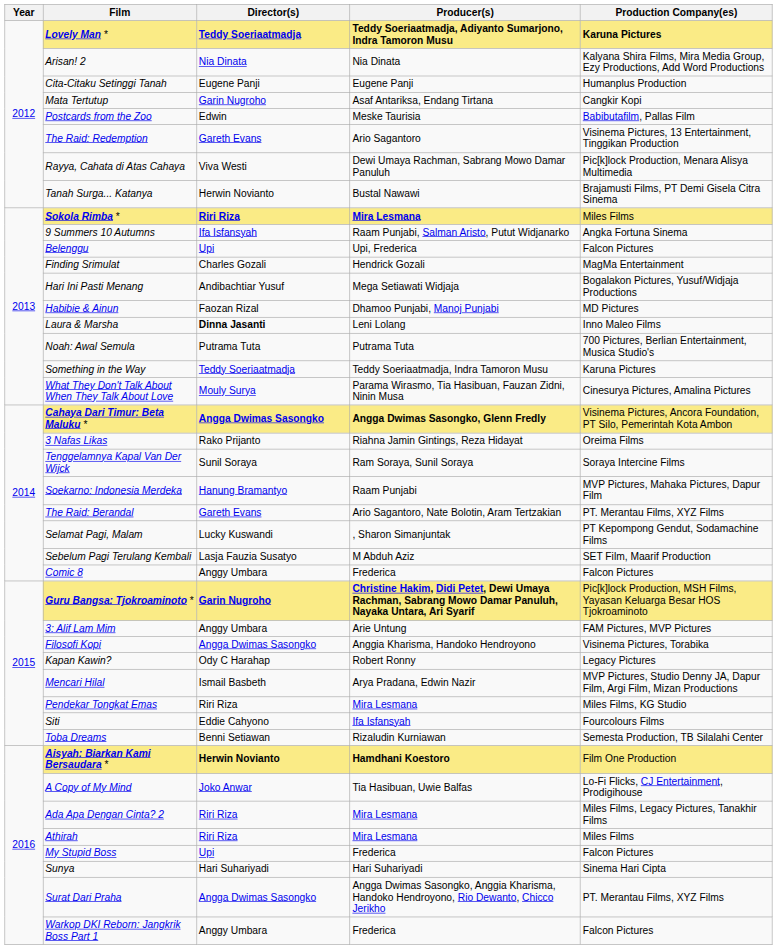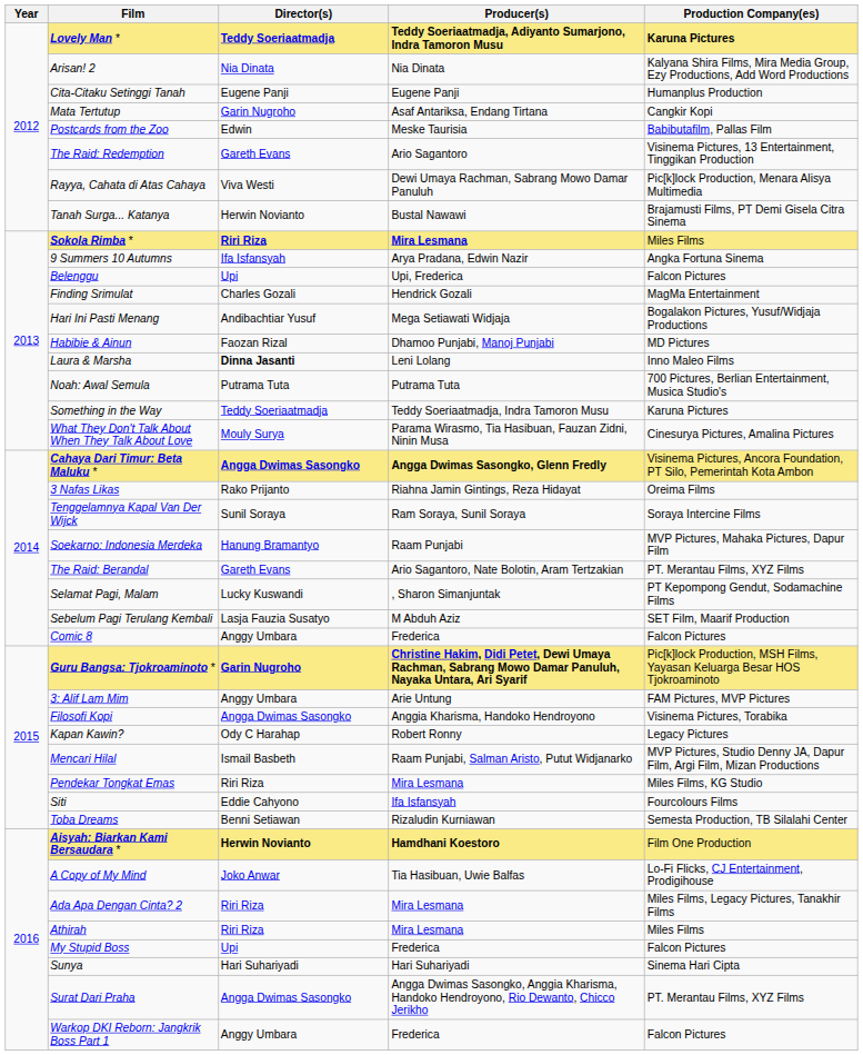9 Summers 10 Autumns | Producer(s): Raam Punjabi, Salman Aristo, Putut Widjanarko -> Arya Pradana, Edwin Nazir
Mencari Hilal | Producer(s): Arya Pradana, Edwin Nazir -> Raam Punjabi, Salman Aristo, Putut Widjanarko
